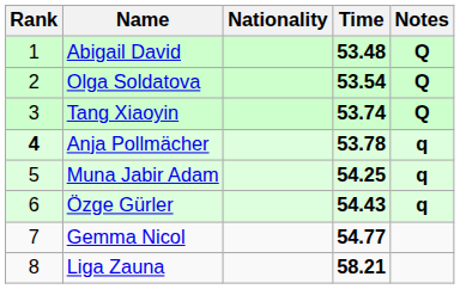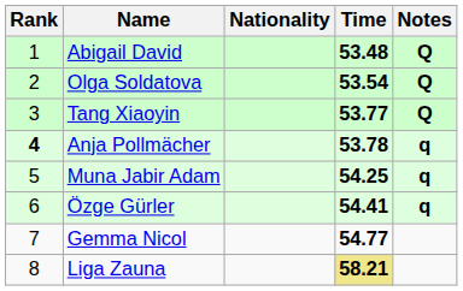Tang Xiaoyin | Time: 53.74 -> 53.77
Özge Gürler | Time: 54.43 -> 54.41
Liga Zauna | Time: no background -> khaki background
